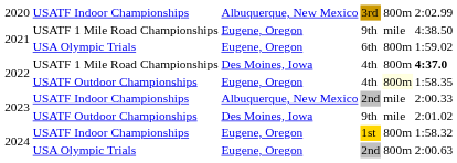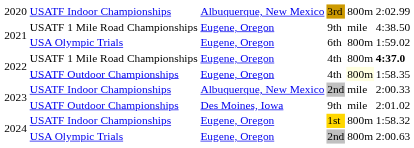USATF 1 Mile Road Championships / 4th | column 3: Des Moines, Iowa -> Eugene, Oregon
